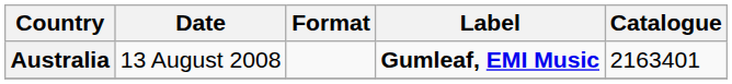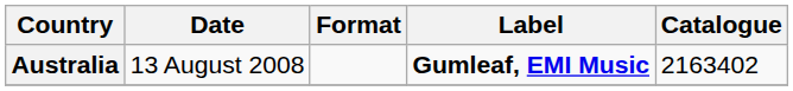Australia | Catalogue: 2163401 -> 2163402
